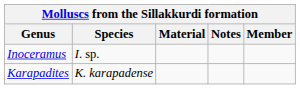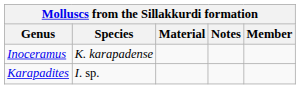Inoceramus | Species: I. sp. -> K. karapadense
Karapadites | Species: K. karapadense -> I. sp.
